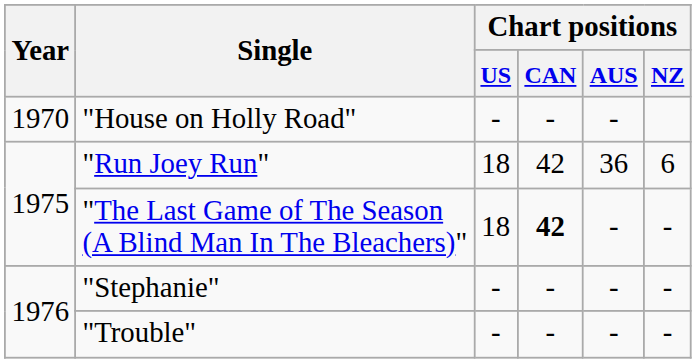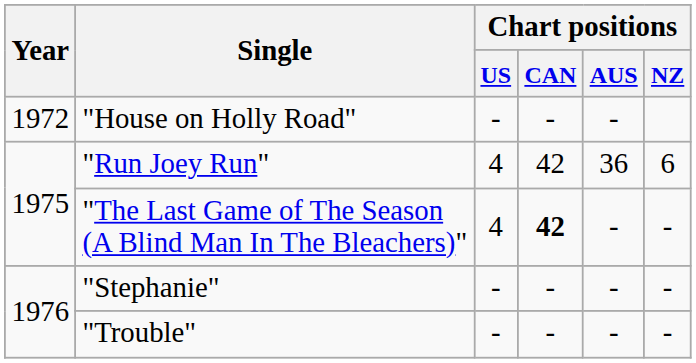"House on Holly Road" | Year: 1970 -> 1972
"Run Joey Run" | Chart positions / US: 18 -> 4
"The Last Game of The Season (A Blind Man In The Bleachers)" | Chart positions / US: 18 -> 4
